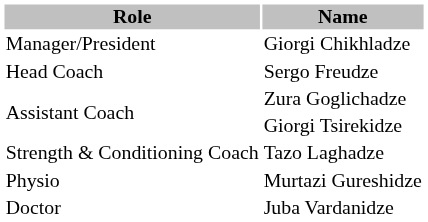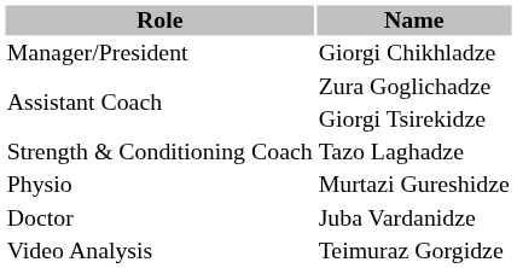- row: Head Coach | Sergo Freudze
+ row: Video Analysis | Teimuraz Gorgidze
